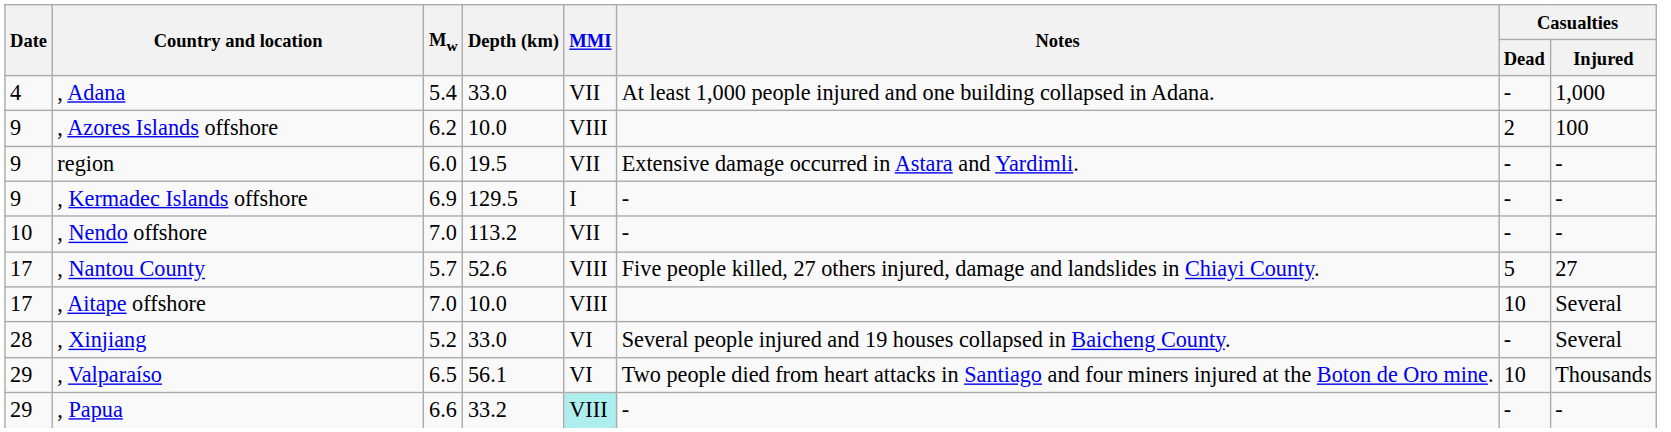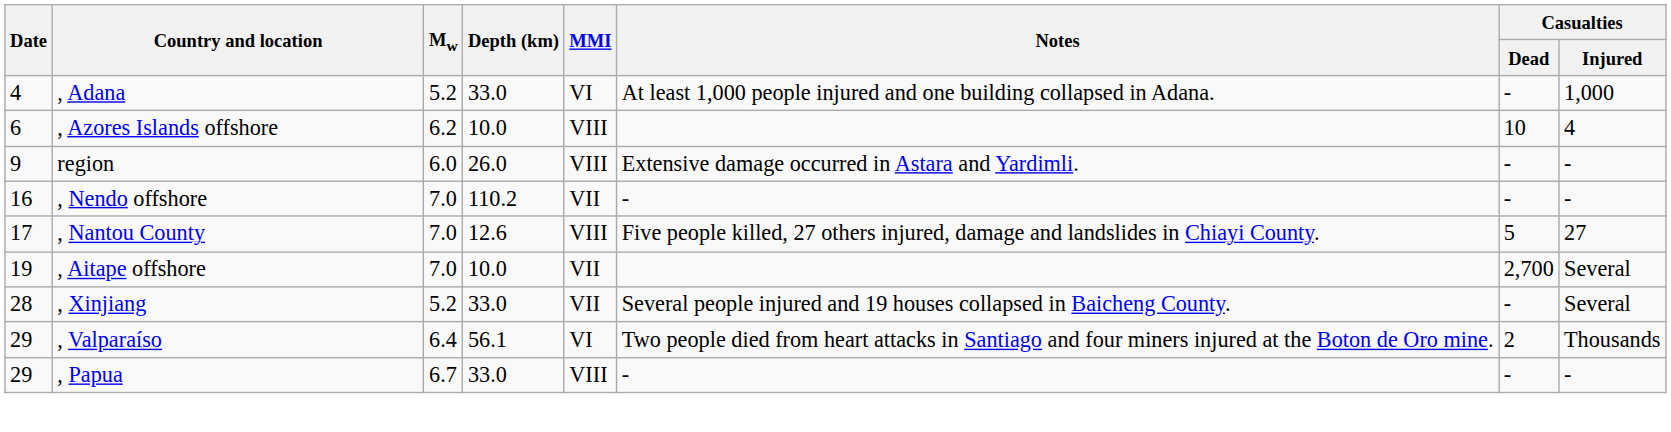, Adana | Mw: 5.4 -> 5.2
, Adana | MMI: VII -> VI
, Azores Islands offshore | Date: 9 -> 6
, Azores Islands offshore | Casualties / Dead: 2 -> 10
, Azores Islands offshore | Casualties / Injured: 100 -> 4
region | Depth (km): 19.5 -> 26.0
region | MMI: VII -> VIII
- row: 9 | , Kermadec Islands offshore | 6.9 | 129.5 | I | - | - | -
, Nendo offshore | Date: 10 -> 16
, Nendo offshore | Depth (km): 113.2 -> 110.2
, Nantou County | Mw: 5.7 -> 7.0
, Nantou County | Depth (km): 52.6 -> 12.6
, Aitape offshore | Date: 17 -> 19
, Aitape offshore | MMI: VIII -> VII
, Aitape offshore | Casualties / Dead: 10 -> 2,700
, Xinjiang | MMI: VI -> VII
, Valparaíso | Mw: 6.5 -> 6.4
, Valparaíso | Casualties / Dead: 10 -> 2
, Papua | Mw: 6.6 -> 6.7
, Papua | Depth (km): 33.2 -> 33.0
, Papua | MMI: paleturquoise background -> no background
